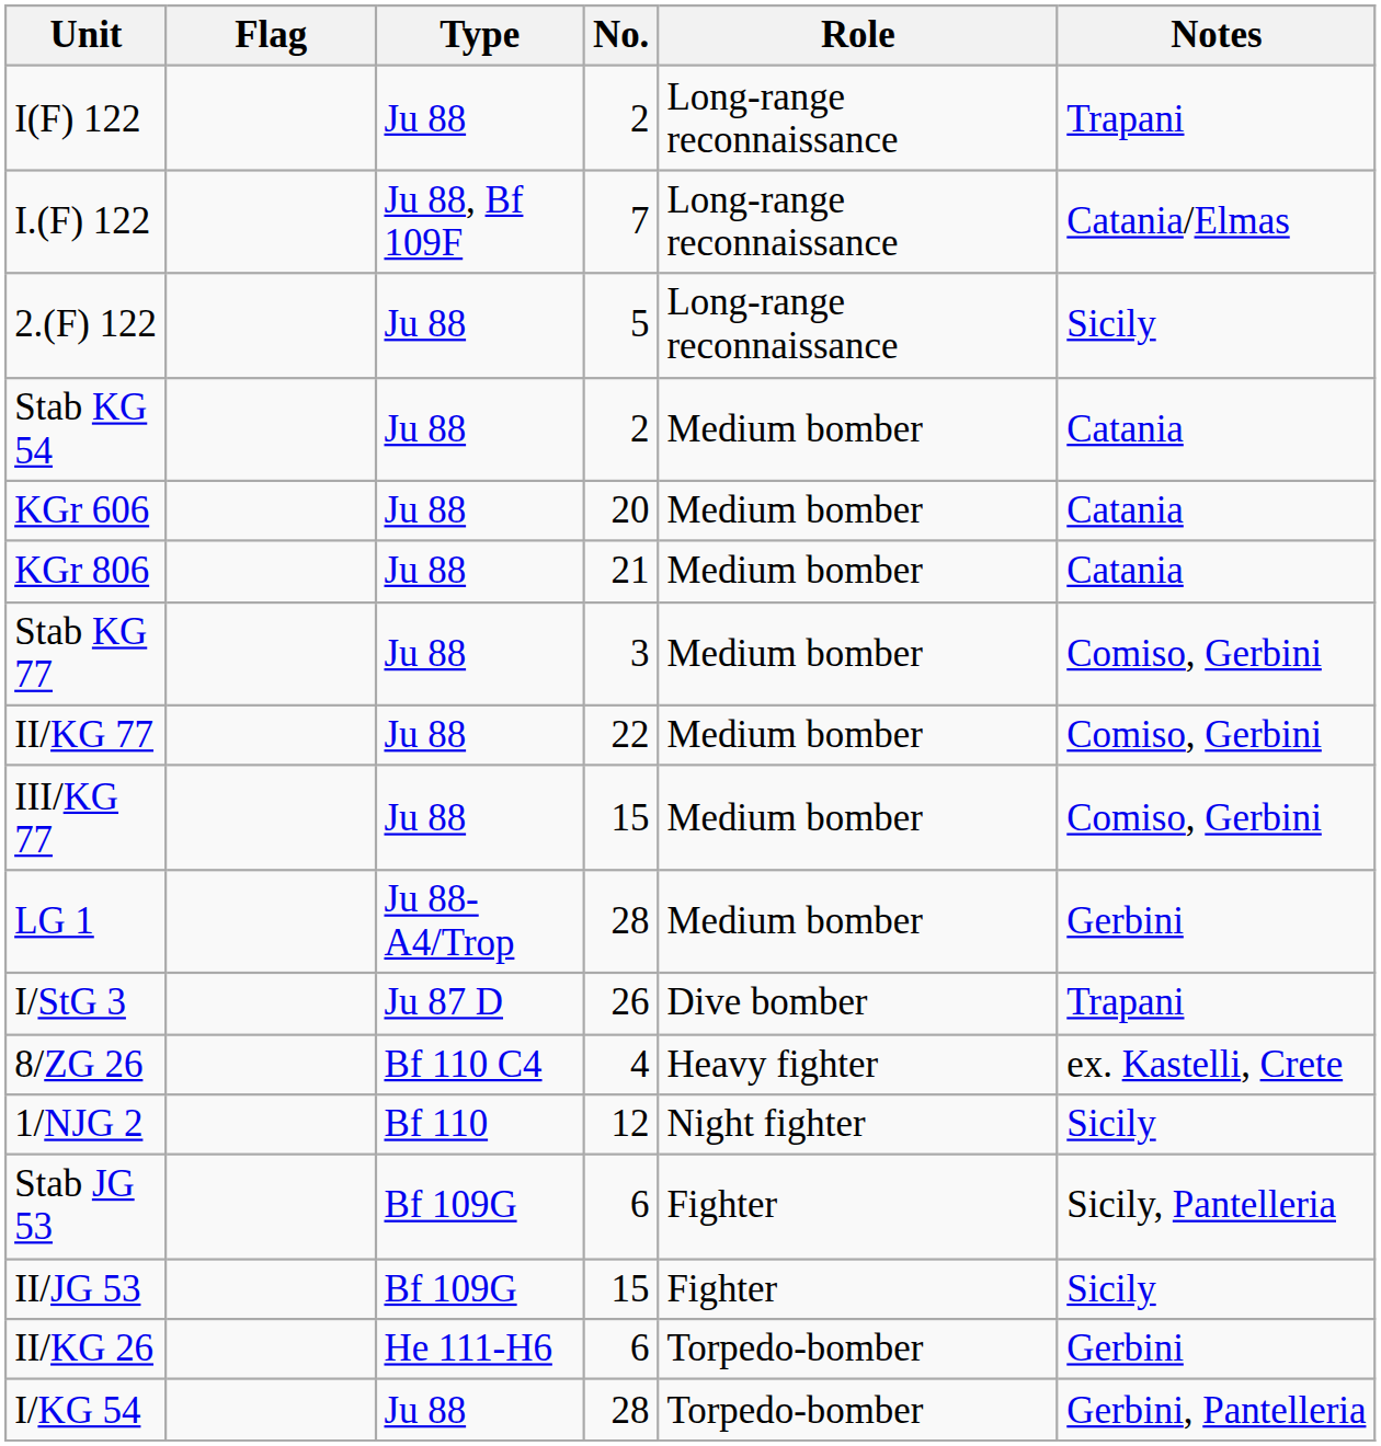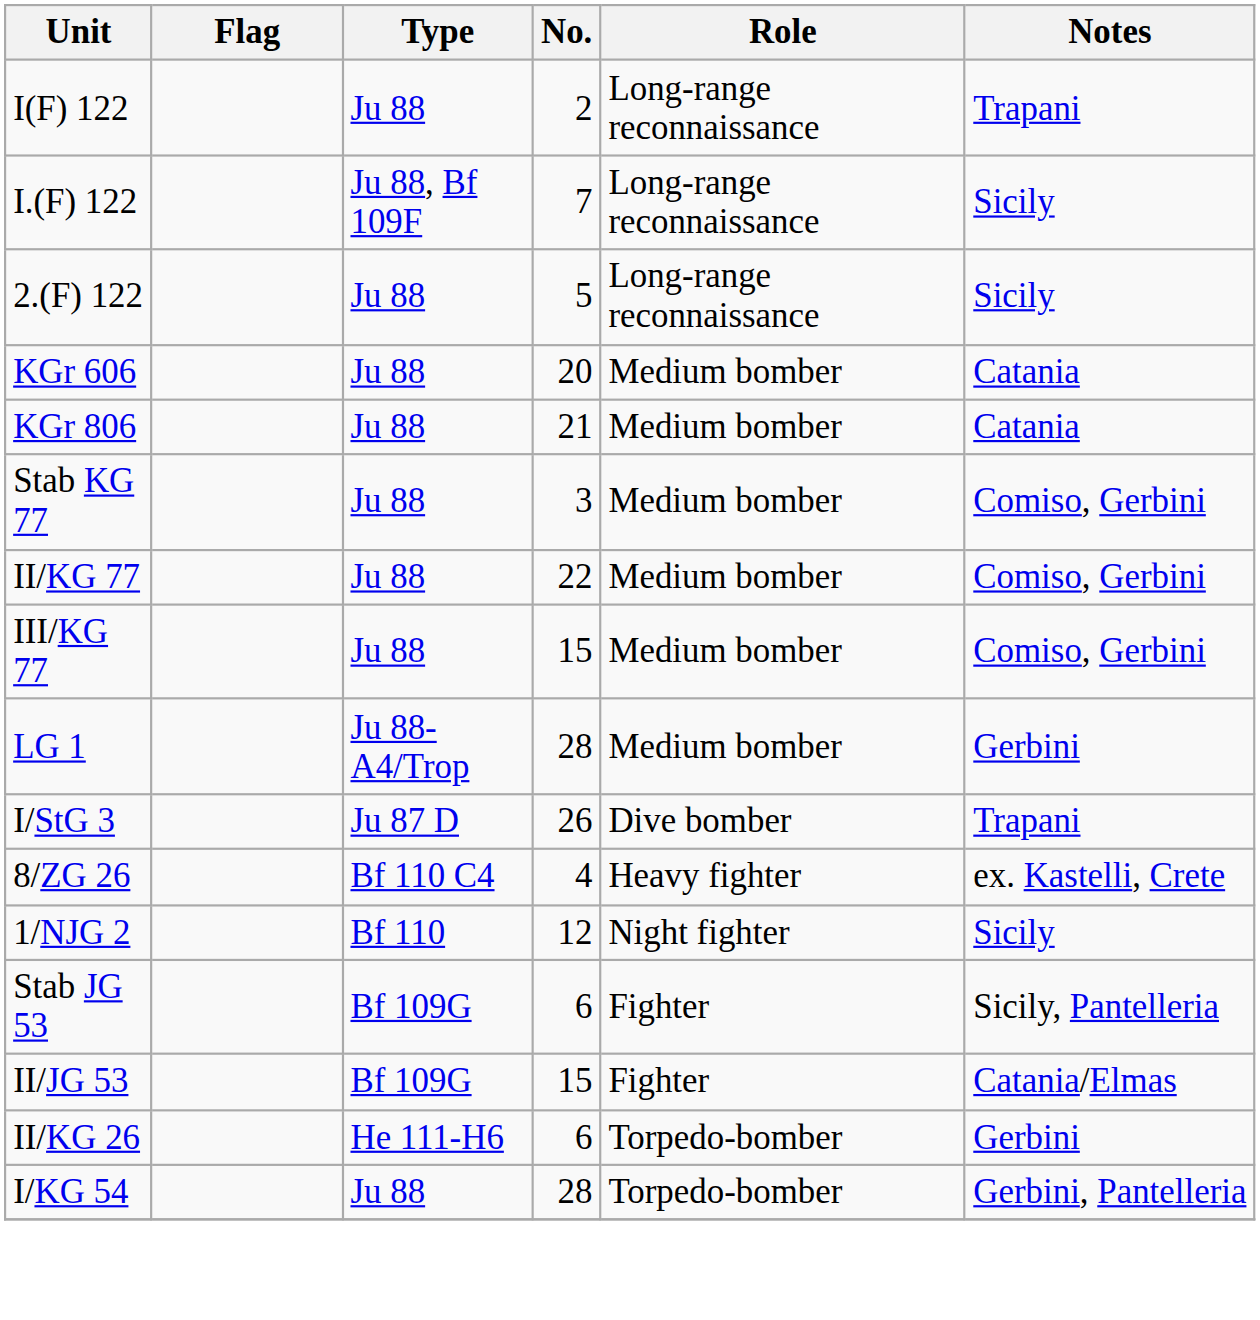I.(F) 122 | Notes: Catania/Elmas -> Sicily
- row: Stab KG 54 | Ju 88 | 2 | Medium bomber | Catania
II/JG 53 | Notes: Sicily -> Catania/Elmas
